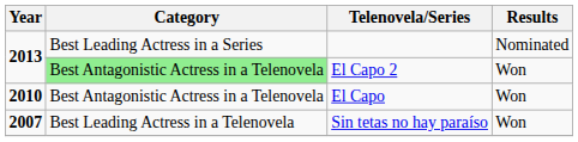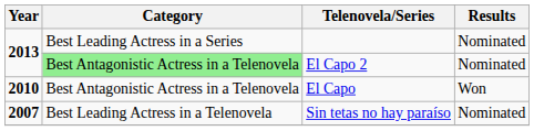El Capo 2 | Results: Won -> Nominated
Sin tetas no hay paraíso | Results: Won -> Nominated
